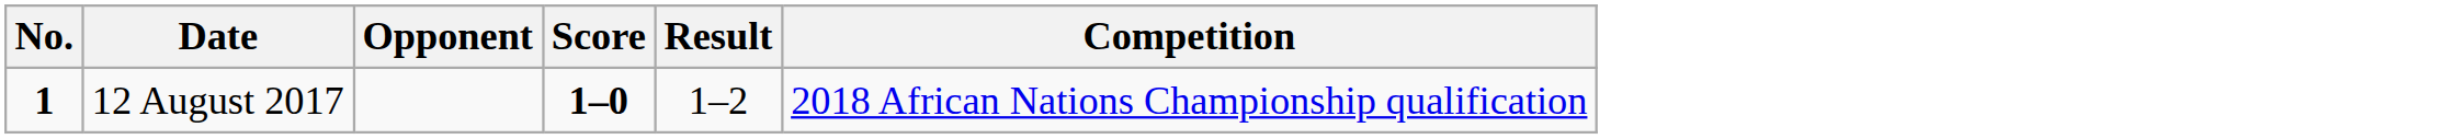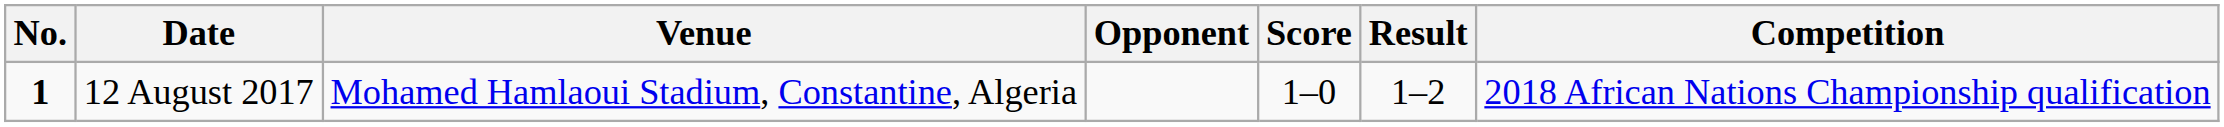+ column: Venue | Mohamed Hamlaoui Stadium, Constantine, Algeria
12 August 2017 | Score: bold -> normal
